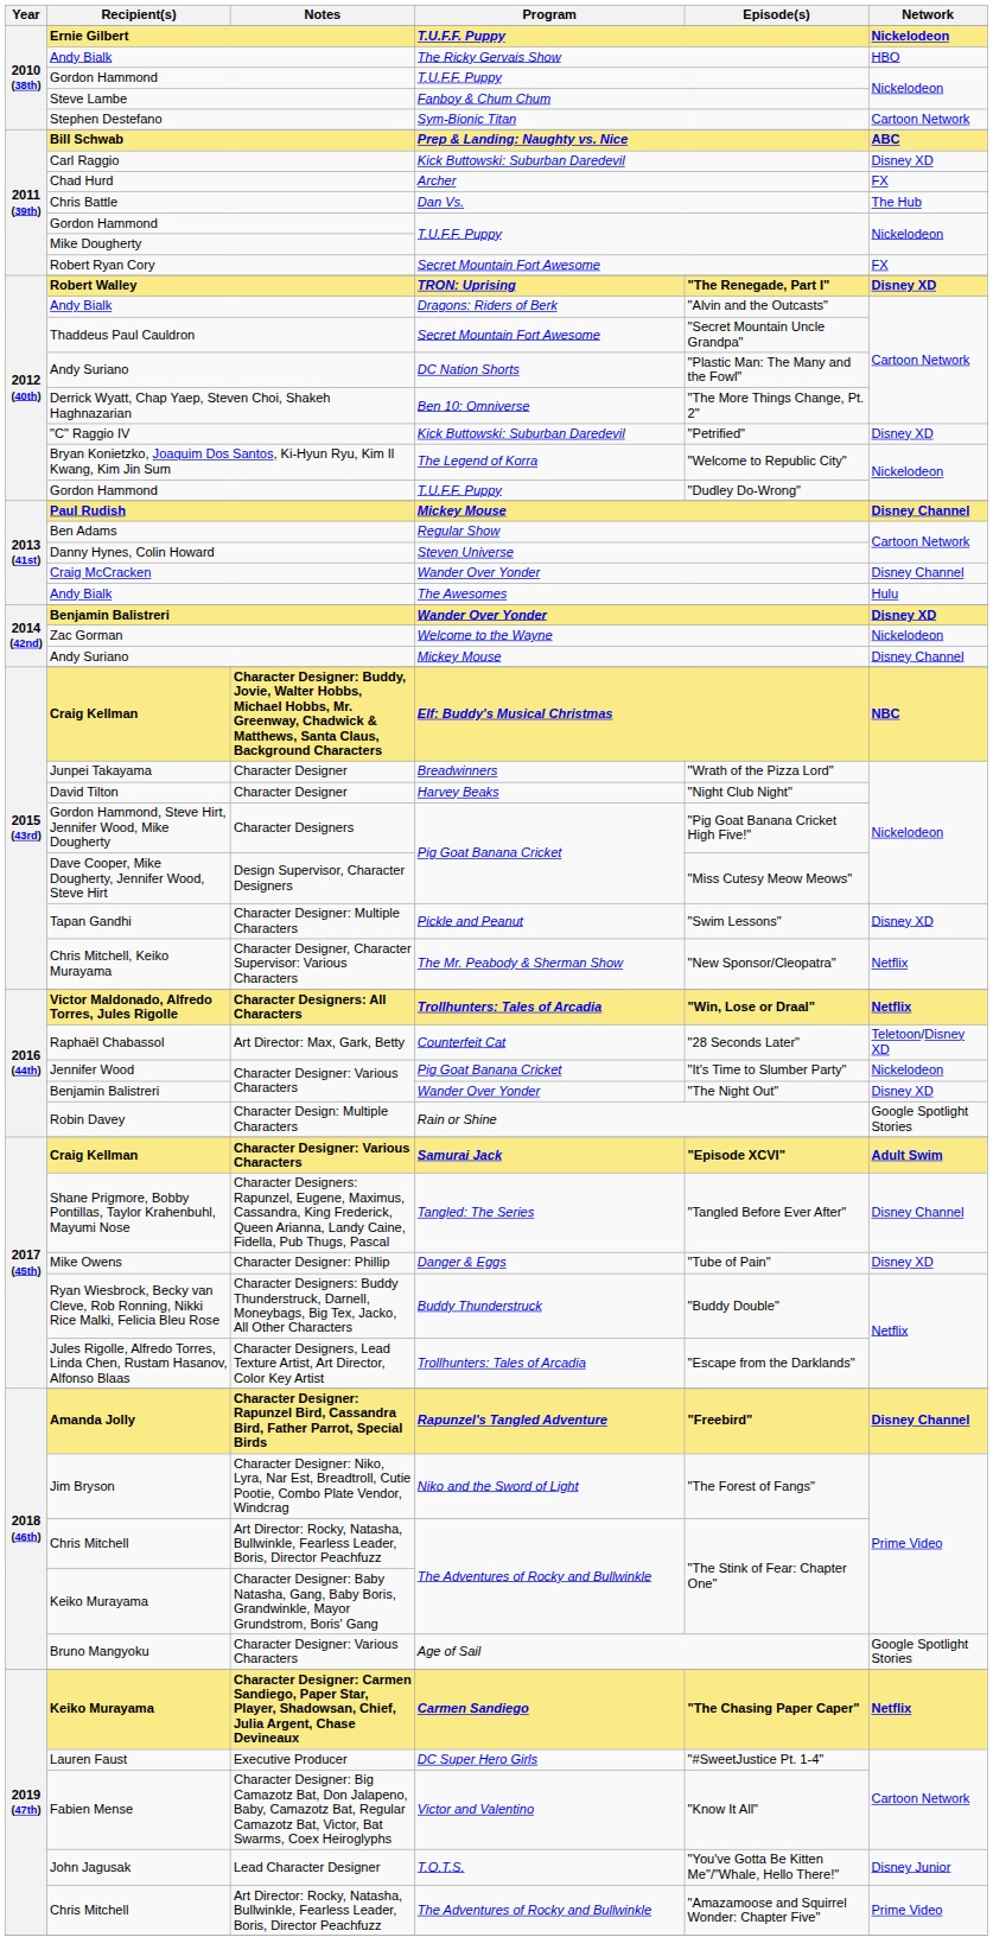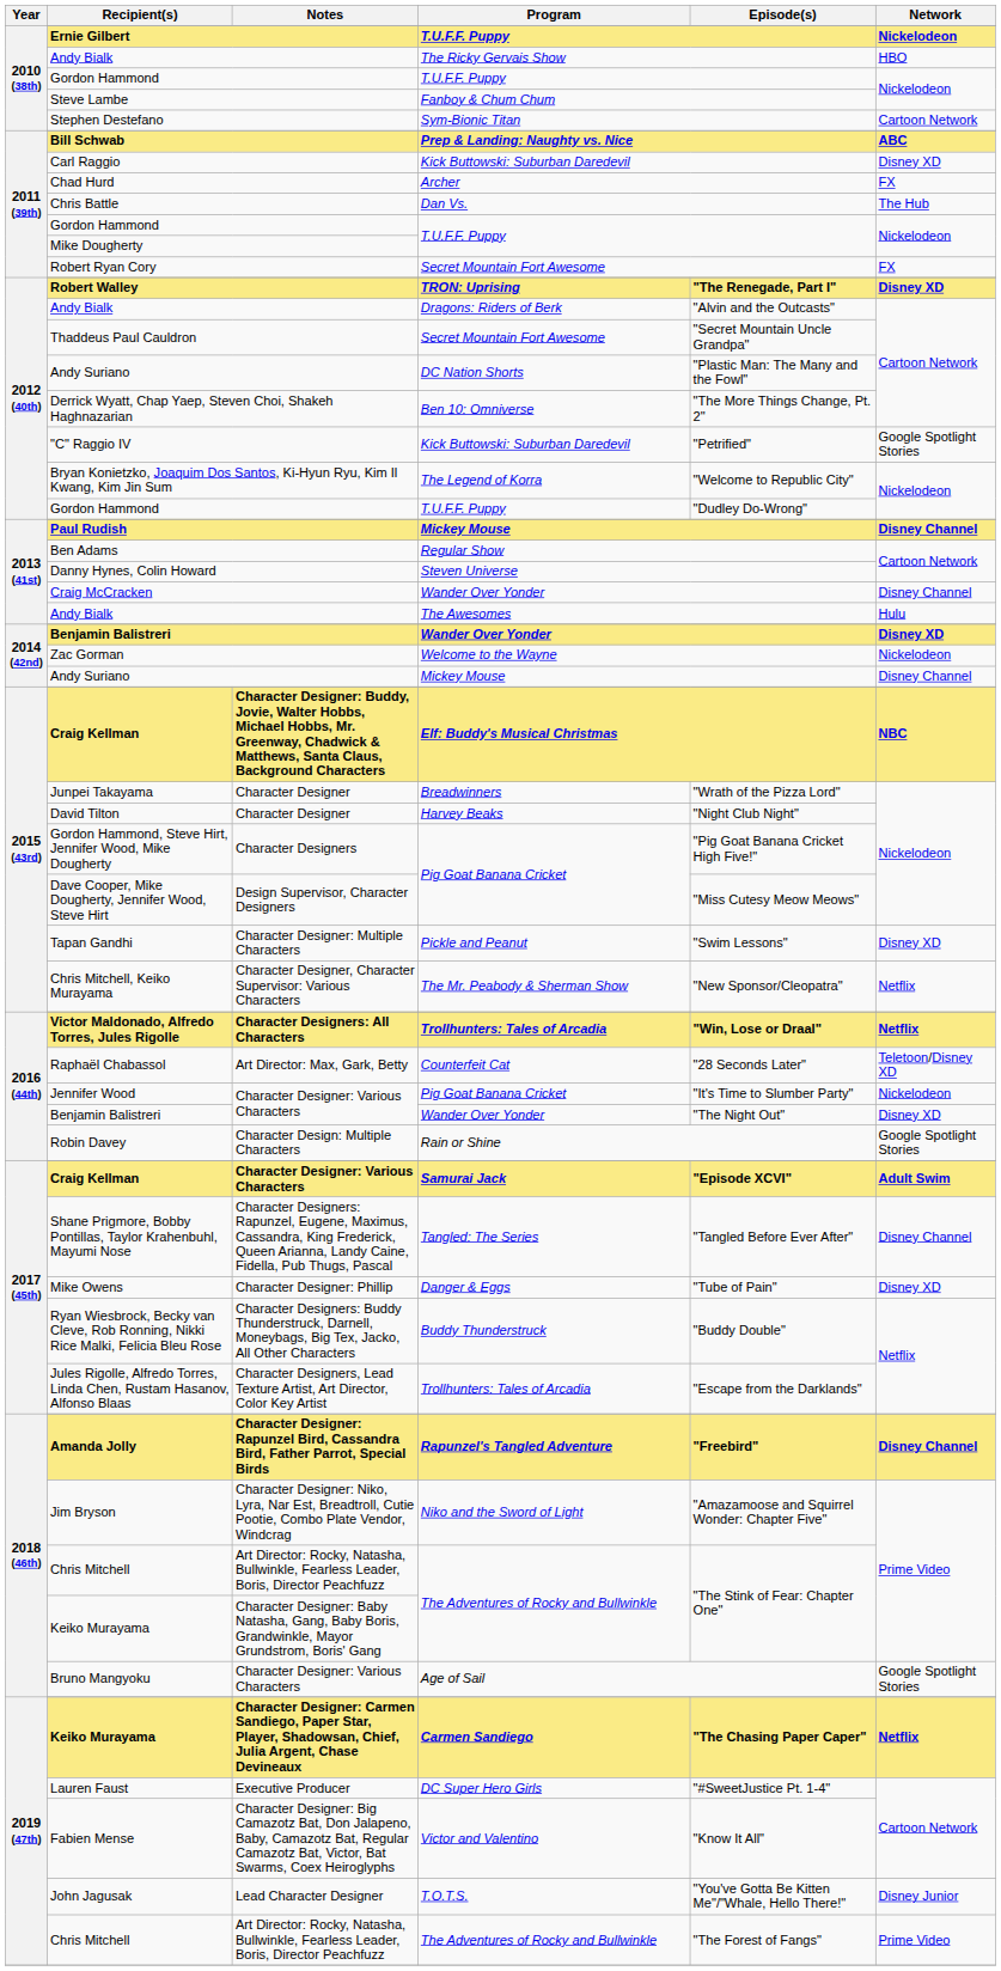"C" Raggio IV | Network: Disney XD -> Google Spotlight Stories
Jim Bryson | Episode(s): "The Forest of Fangs" -> "Amazamoose and Squirrel Wonder: Chapter Five"
2019 (47th) / Chris Mitchell | Episode(s): "Amazamoose and Squirrel Wonder: Chapter Five" -> "The Forest of Fangs"
